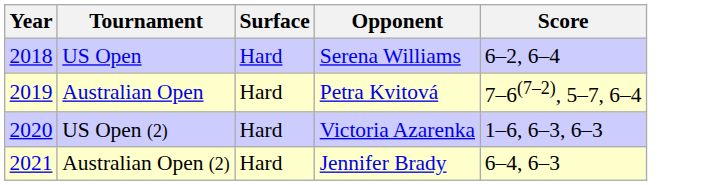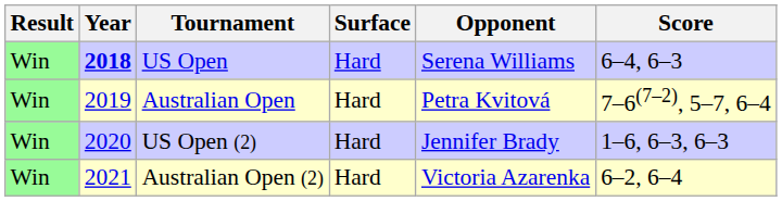+ column: Result | Win | Win | Win | Win
US Open | Year: normal -> bold
US Open | Score: 6–2, 6–4 -> 6–4, 6–3
US Open (2) | Opponent: Victoria Azarenka -> Jennifer Brady
Australian Open (2) | Opponent: Jennifer Brady -> Victoria Azarenka
Australian Open (2) | Score: 6–4, 6–3 -> 6–2, 6–4
